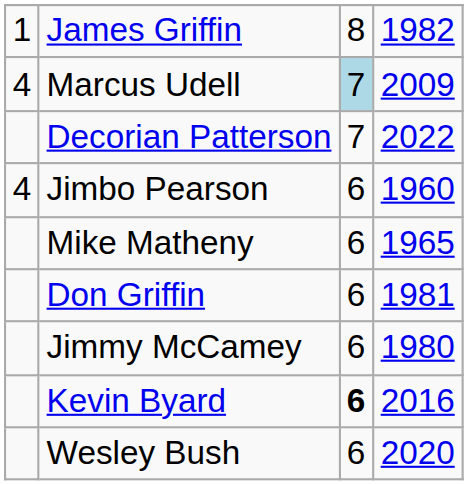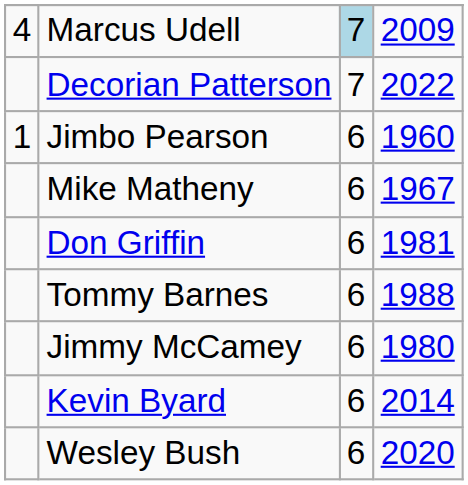- row: 1 | James Griffin | 8 | 1982
Jimbo Pearson | column 1: 4 -> 1
Mike Matheny | column 4: 1965 -> 1967
+ row: Tommy Barnes | 6 | 1988
Kevin Byard | column 3: bold -> normal
Kevin Byard | column 4: 2016 -> 2014
